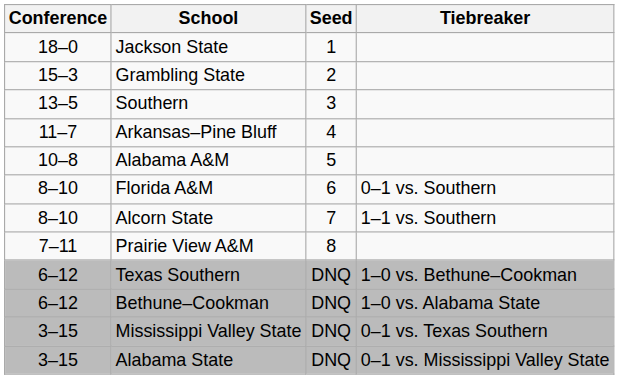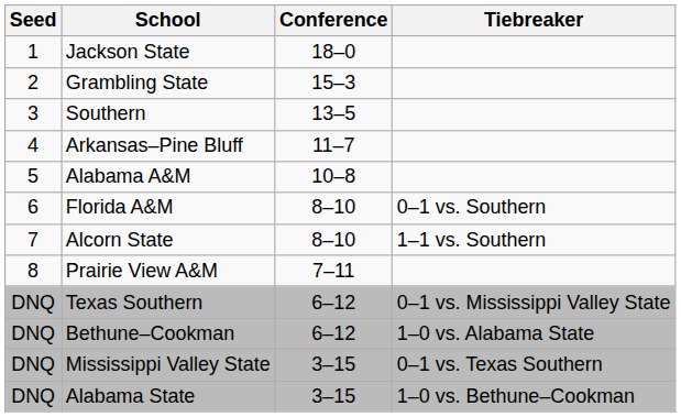columns swapped: Seed <-> Conference
Texas Southern | Tiebreaker: 1–0 vs. Bethune–Cookman -> 0–1 vs. Mississippi Valley State
Alabama State | Tiebreaker: 0–1 vs. Mississippi Valley State -> 1–0 vs. Bethune–Cookman
